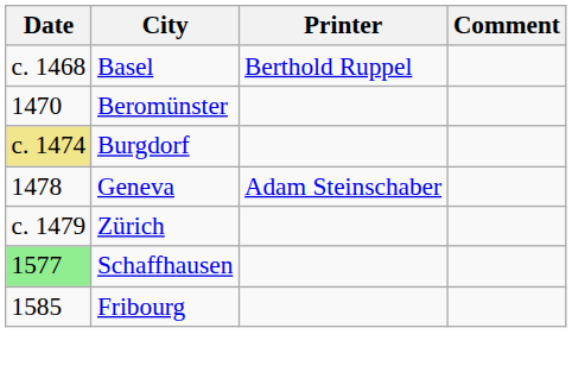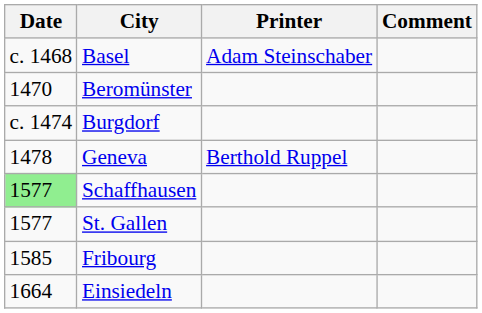Basel | Printer: Berthold Ruppel -> Adam Steinschaber
Burgdorf | Date: khaki background -> no background
Geneva | Printer: Adam Steinschaber -> Berthold Ruppel
- row: c. 1479 | Zürich
+ row: 1577 | St. Gallen
+ row: 1664 | Einsiedeln
